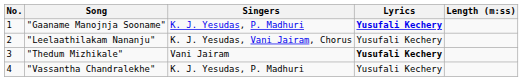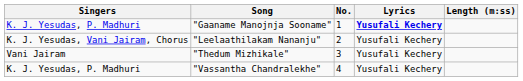columns swapped: No. <-> Singers
"Thedum Mizhikale" | Lyrics: bold -> normal
